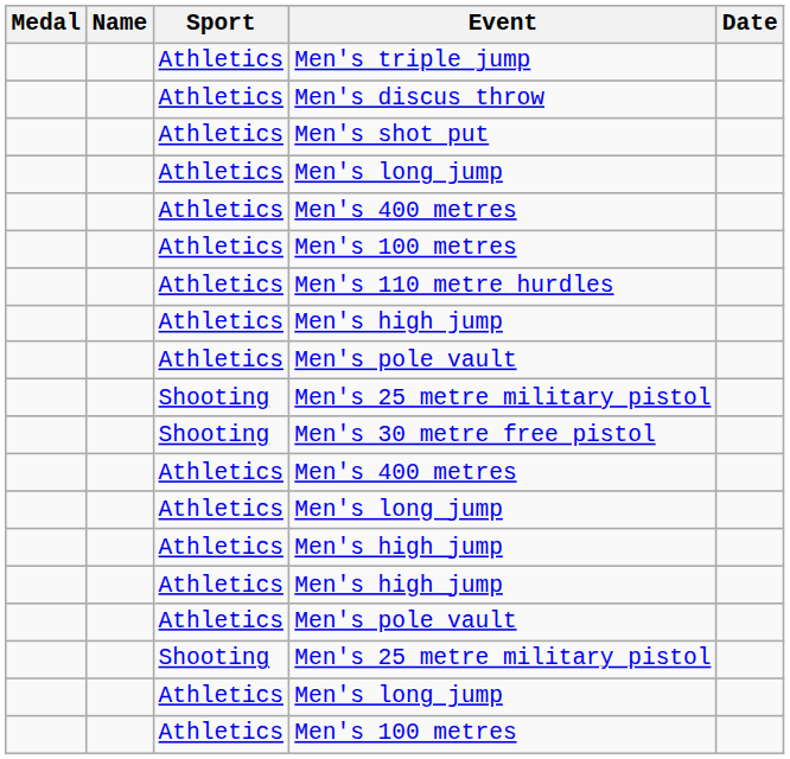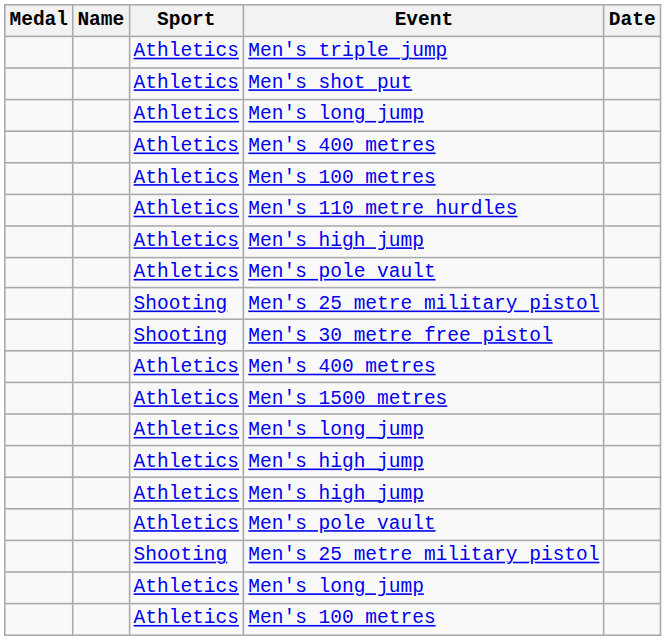- row: Athletics | Men's discus throw
+ row: Athletics | Men's 1500 metres
